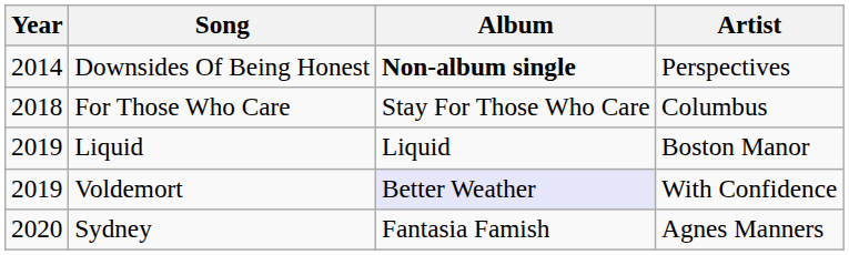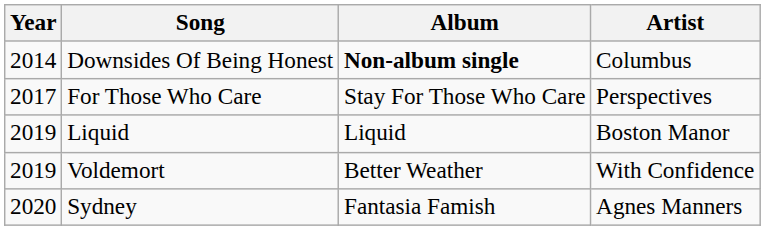Downsides Of Being Honest | Artist: Perspectives -> Columbus
For Those Who Care | Year: 2018 -> 2017
For Those Who Care | Artist: Columbus -> Perspectives
Voldemort | Album: lavender background -> no background
